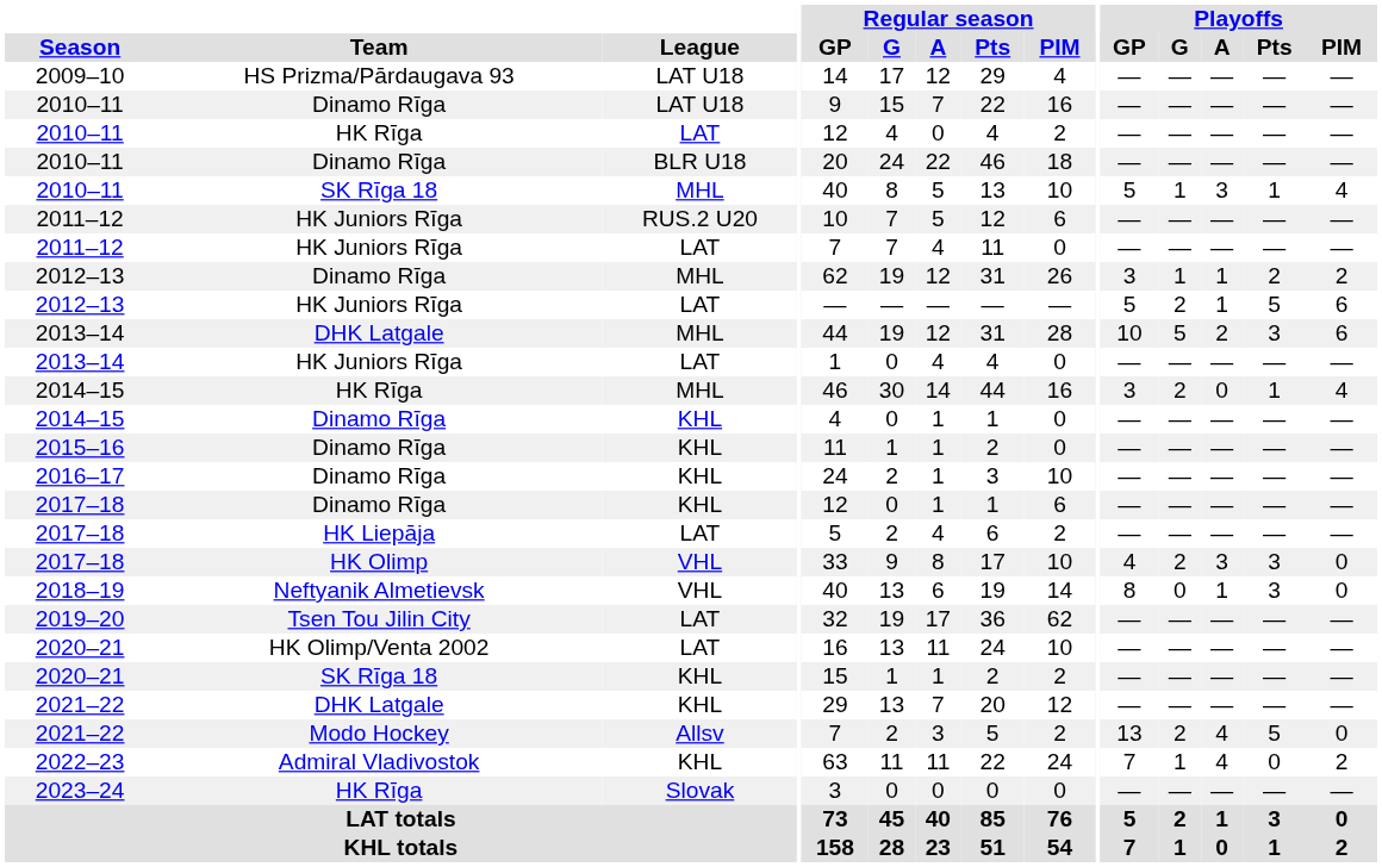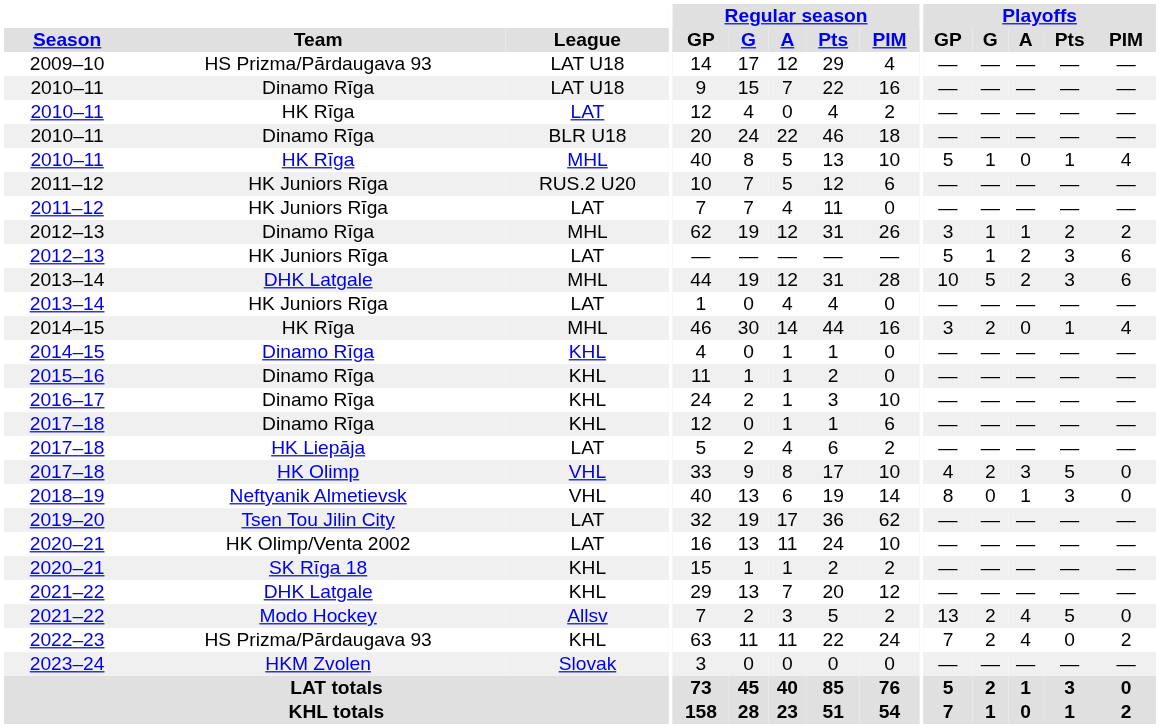2010–11 / MHL | Team: SK Rīga 18 -> HK Rīga
2010–11 / MHL | Playoffs / A: 3 -> 0
2012–13 / LAT | Playoffs / G: 2 -> 1
2012–13 / LAT | Playoffs / A: 1 -> 2
2012–13 / LAT | Playoffs / Pts: 5 -> 3
2017–18 / VHL | Playoffs / Pts: 3 -> 5
2022–23 | Team: Admiral Vladivostok -> HS Prizma/Pārdaugava 93
2022–23 | Playoffs / G: 1 -> 2
2023–24 | Team: HK Rīga -> HKM Zvolen
